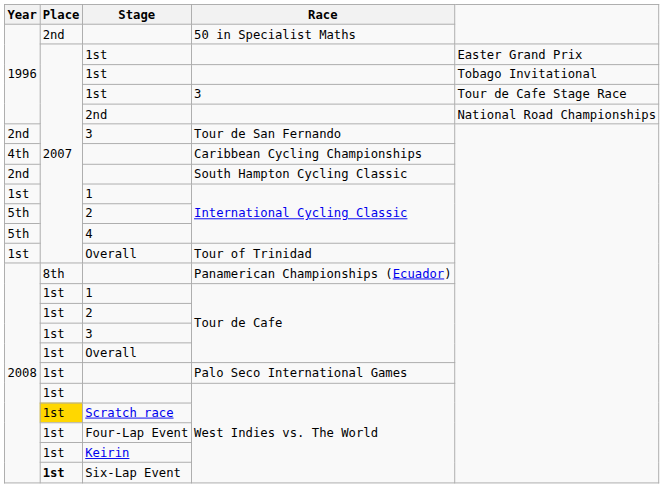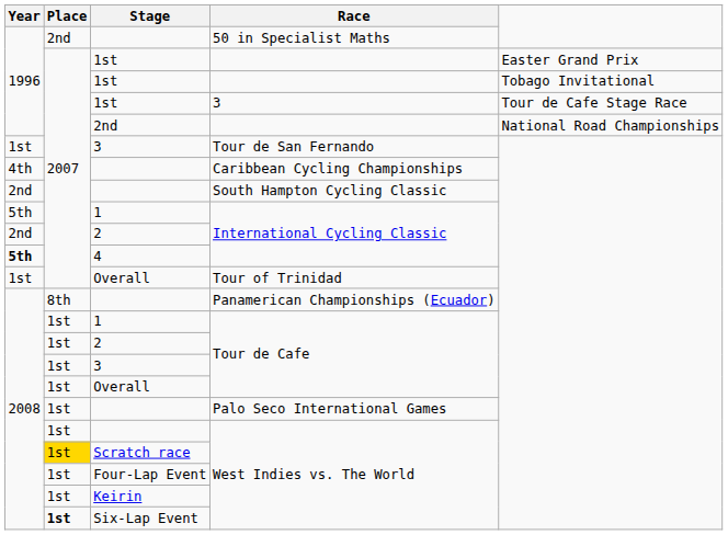3 / Tour de San Fernando | Year: 2nd -> 1st
1 / International Cycling Classic | Year: 1st -> 5th
2 / International Cycling Classic | Year: 5th -> 2nd
4 | Year: normal -> bold
